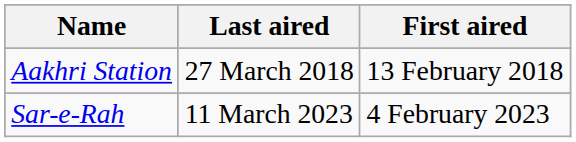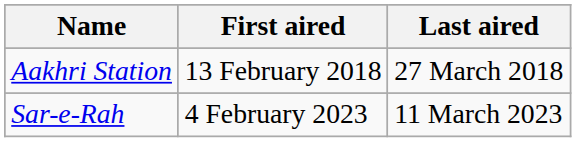columns swapped: First aired <-> Last aired
